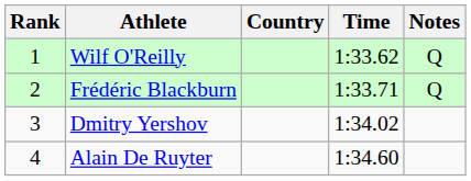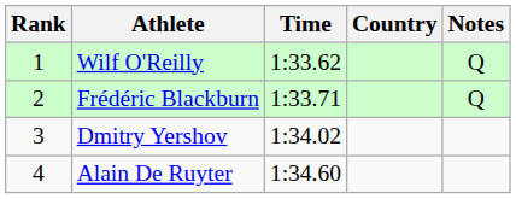columns swapped: Country <-> Time
